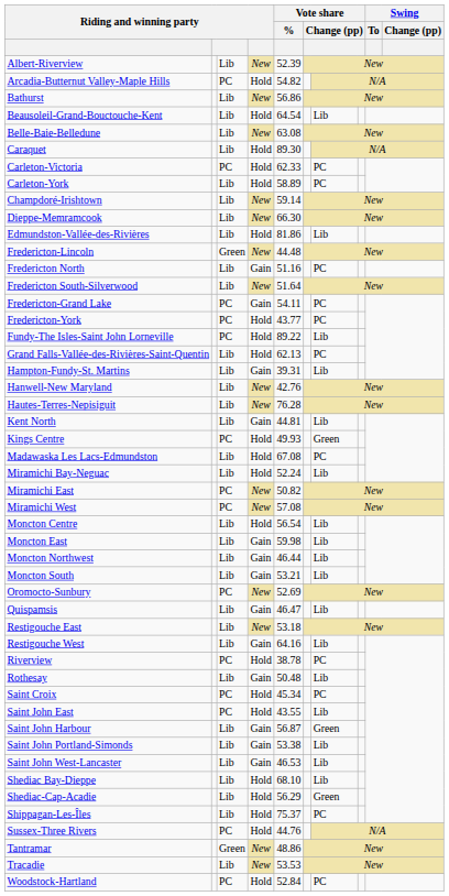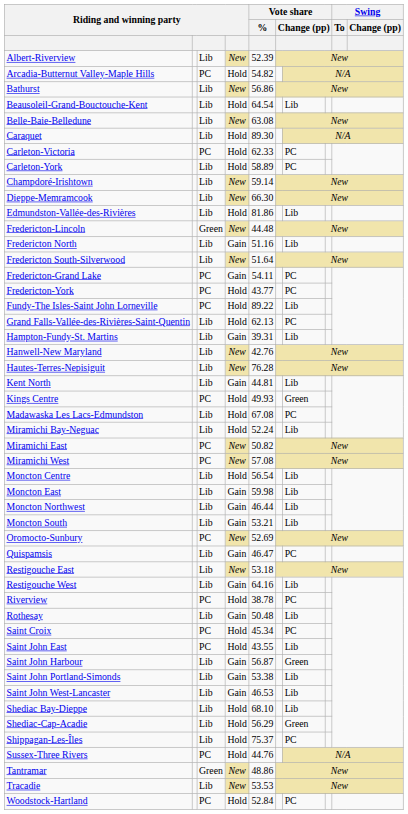Fredericton North | column 7: PC -> Lib
Quispamsis | column 7: Lib -> PC
